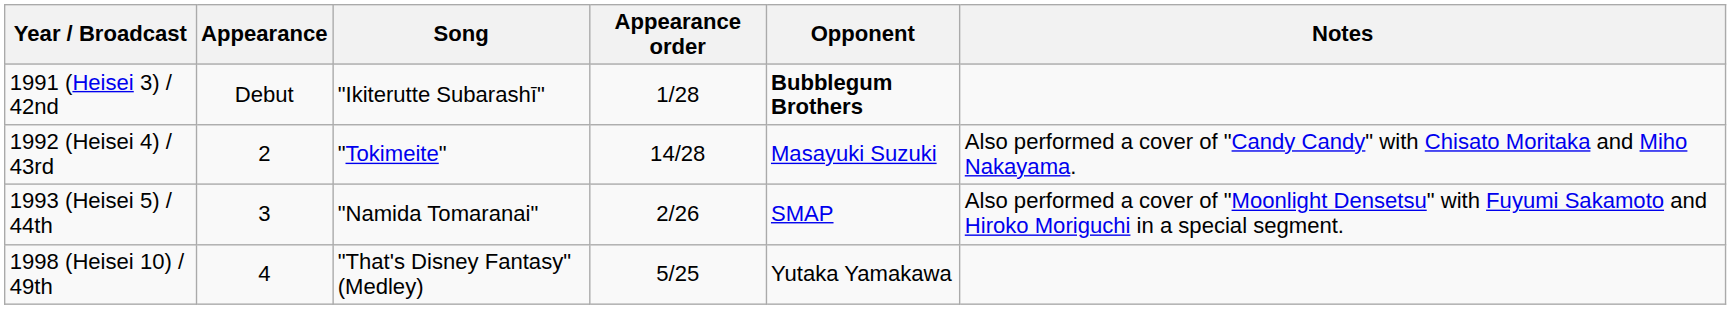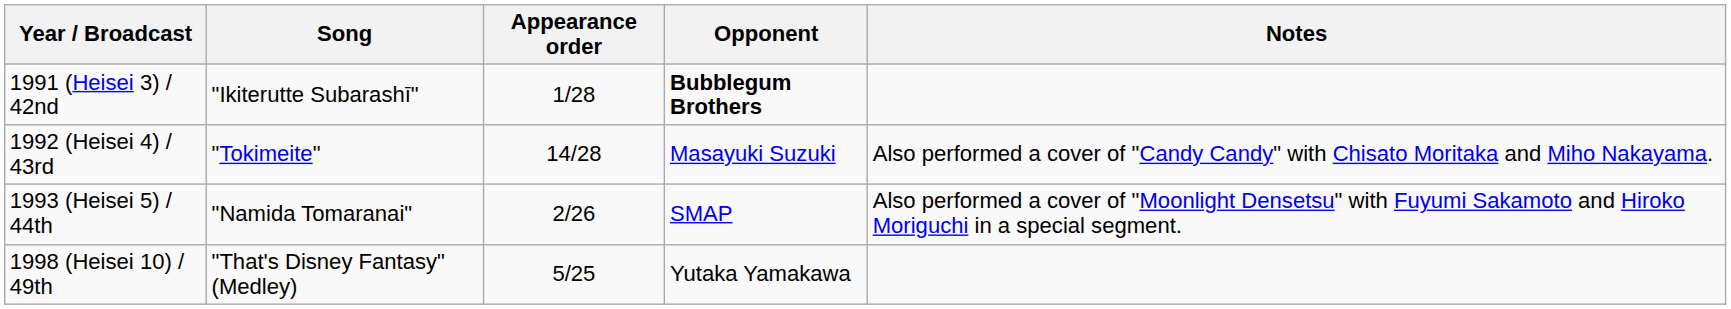- column: Appearance | Debut | 2 | 3 | 4
